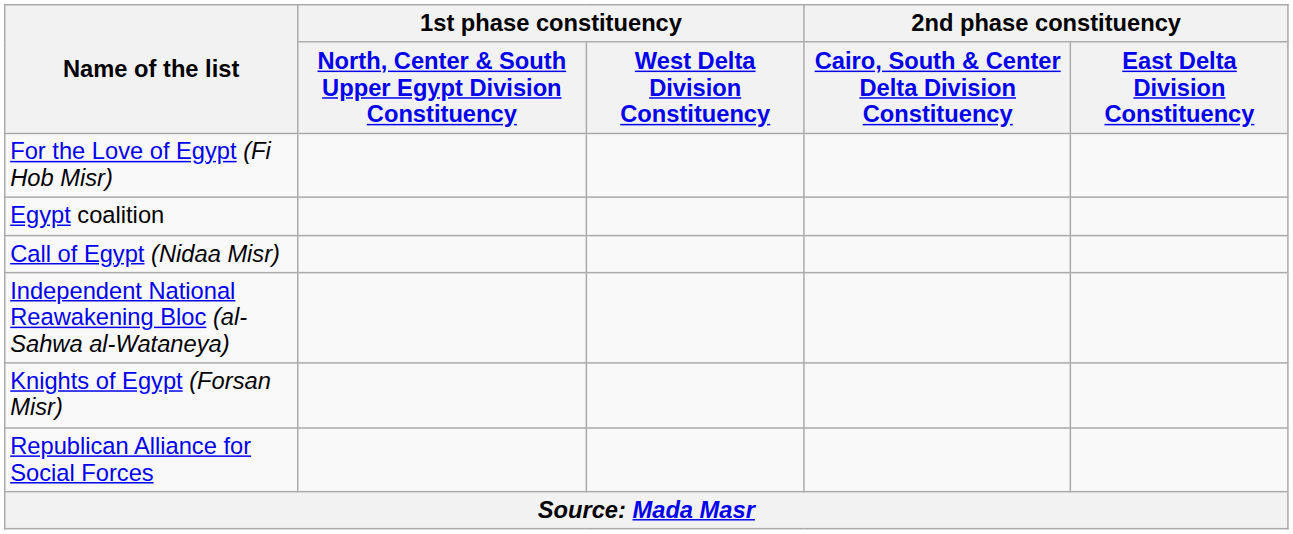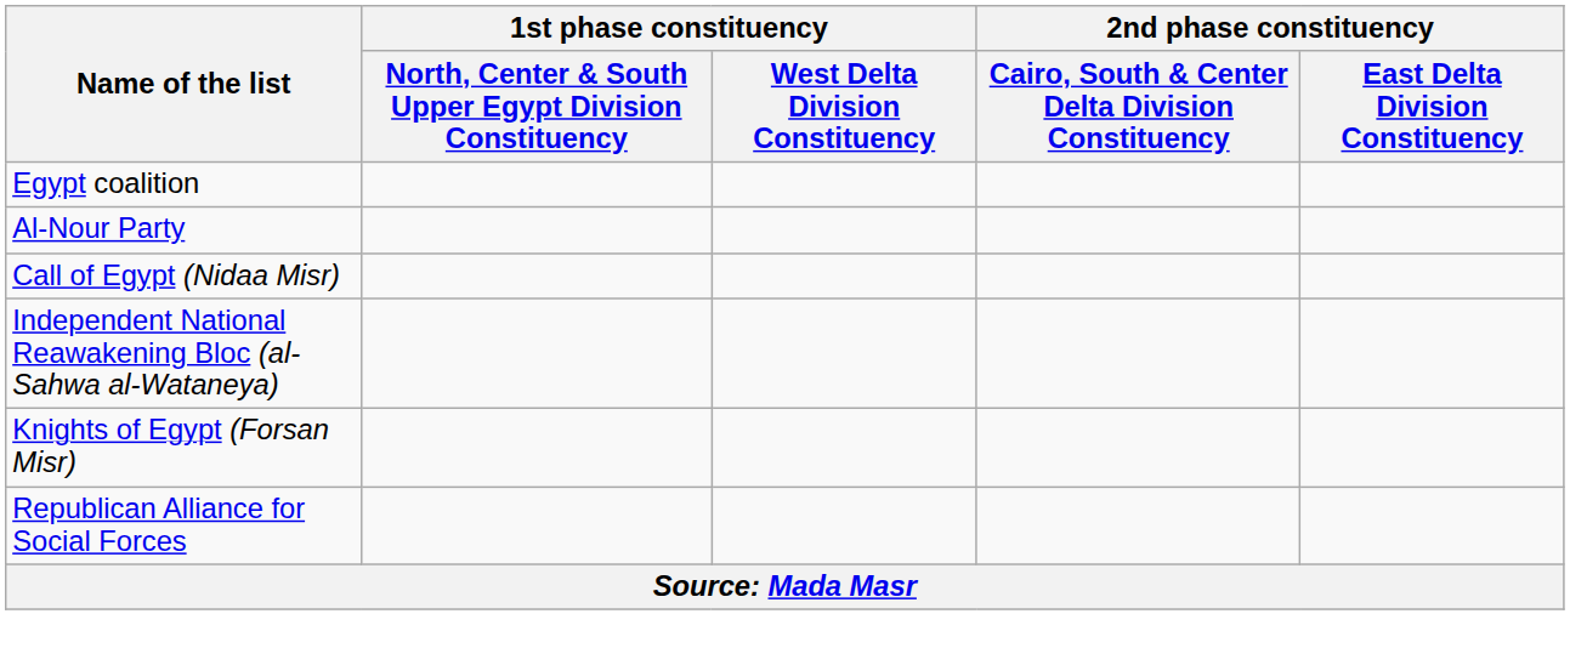- row: For the Love of Egypt (Fi Hob Misr)
+ row: Al-Nour Party
